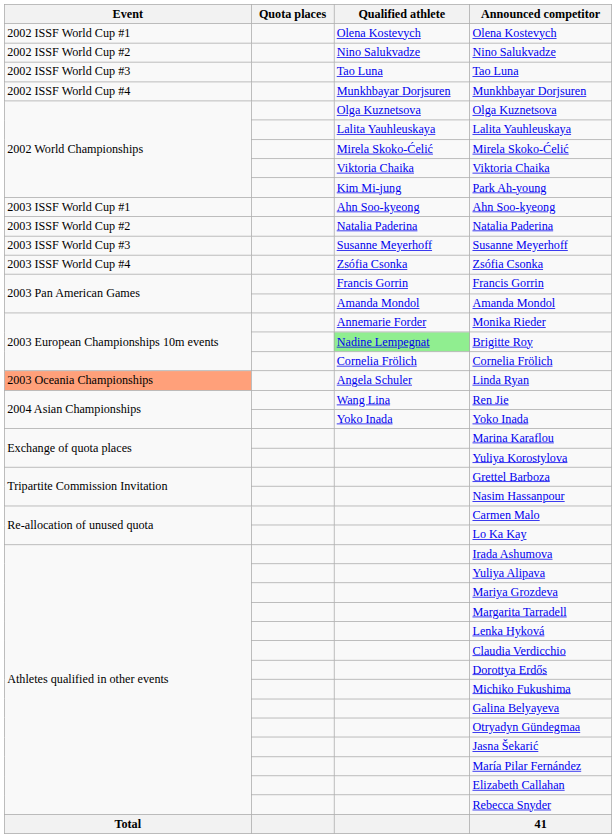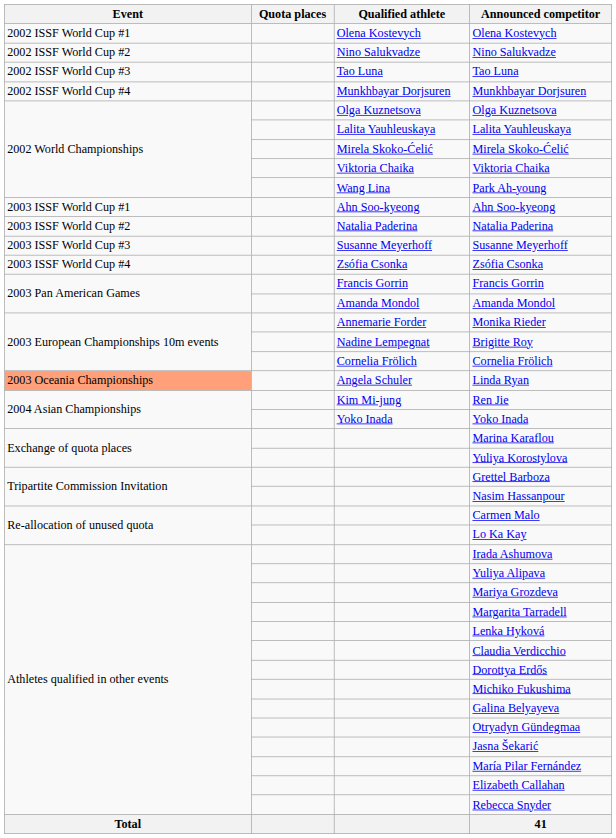Park Ah-young | Qualified athlete: Kim Mi-jung -> Wang Lina
Brigitte Roy | Qualified athlete: lightgreen background -> no background
Ren Jie | Qualified athlete: Wang Lina -> Kim Mi-jung
